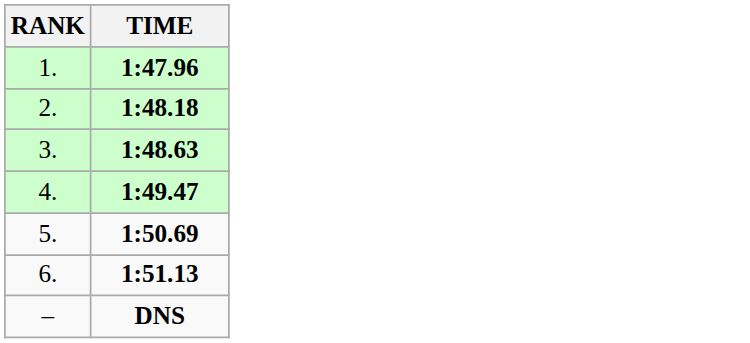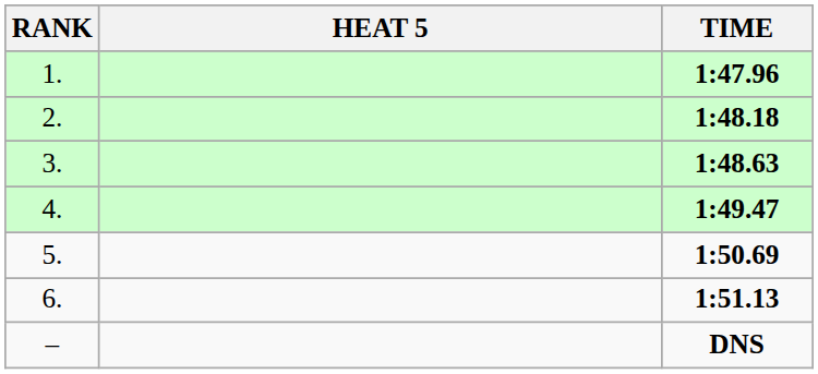+ column: HEAT 5
